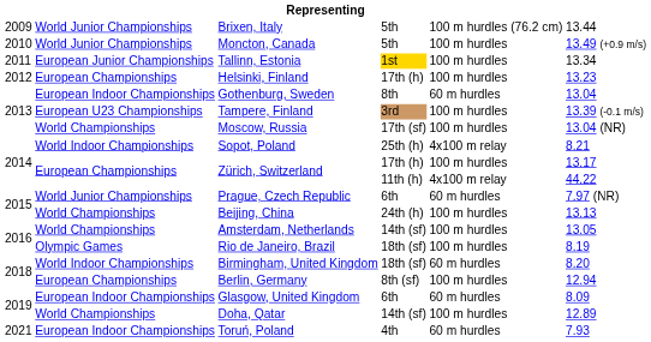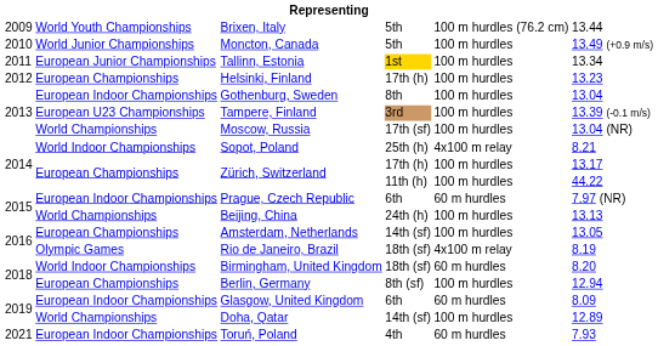Brixen, Italy | column 2: World Junior Championships -> World Youth Championships
Gothenburg, Sweden | column 5: 60 m hurdles -> 100 m hurdles
Zürich, Switzerland / 11th (h) | column 5: 4x100 m relay -> 100 m hurdles
Prague, Czech Republic | column 2: World Junior Championships -> European Indoor Championships
Amsterdam, Netherlands | column 2: World Championships -> European Championships
Rio de Janeiro, Brazil | column 5: 100 m hurdles -> 4x100 m relay
